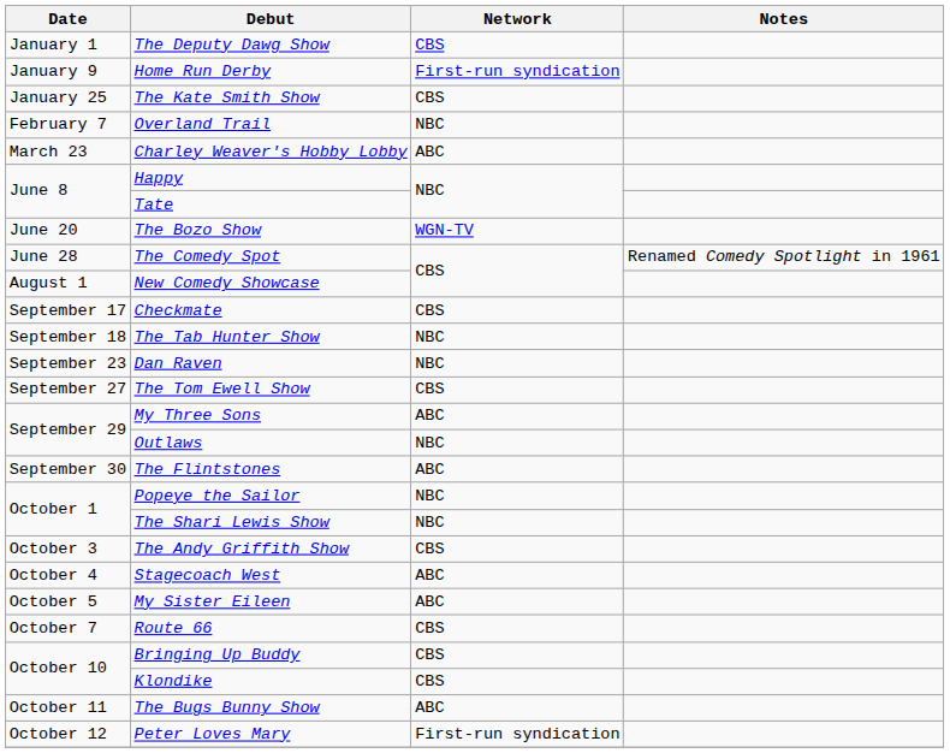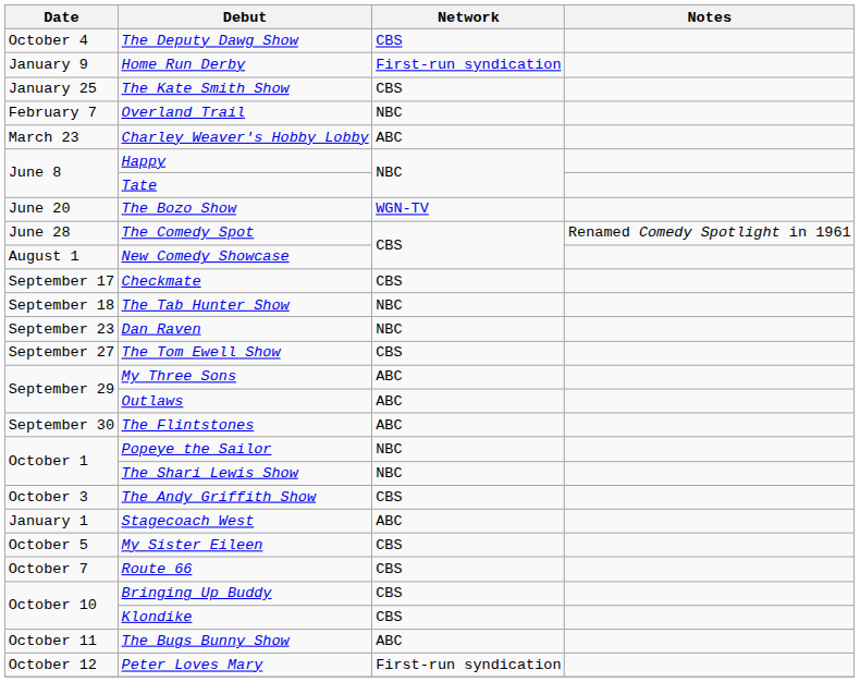The Deputy Dawg Show | Date: January 1 -> October 4
Outlaws | Network: NBC -> ABC
Stagecoach West | Date: October 4 -> January 1
My Sister Eileen | Network: ABC -> CBS
